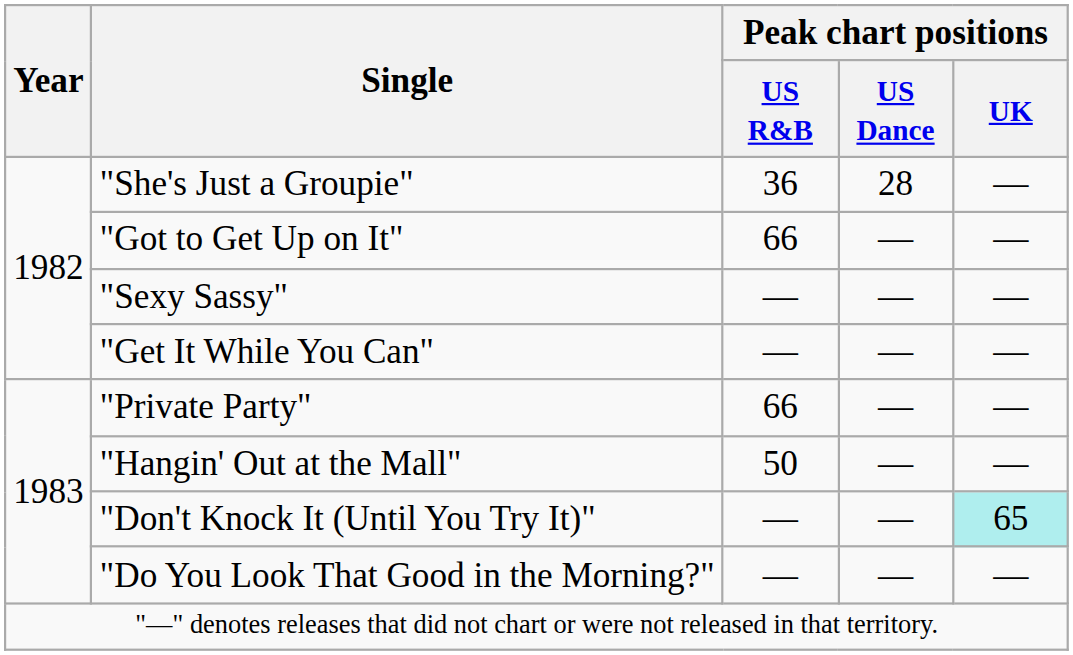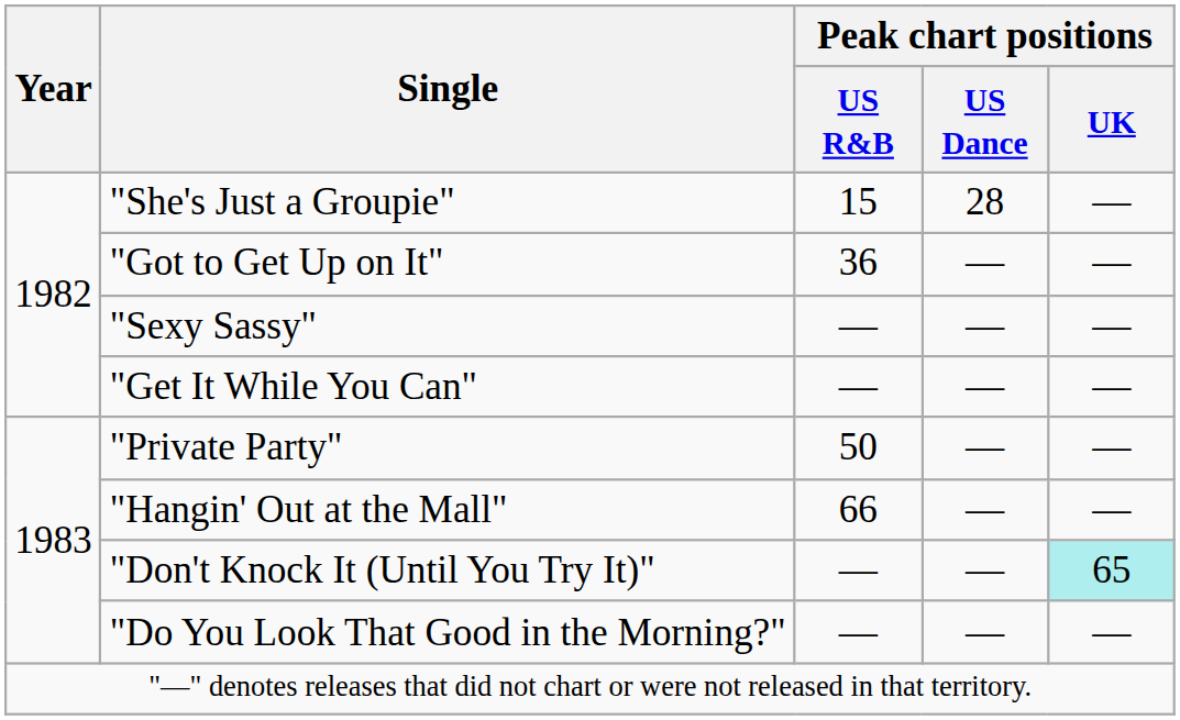"She's Just a Groupie" | Peak chart positions / US R&B: 36 -> 15
"Got to Get Up on It" | Peak chart positions / US R&B: 66 -> 36
"Private Party" | Peak chart positions / US R&B: 66 -> 50
"Hangin' Out at the Mall" | Peak chart positions / US R&B: 50 -> 66
